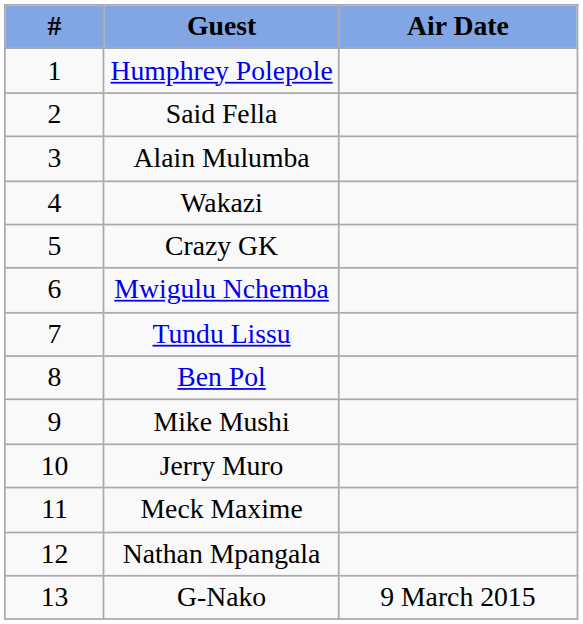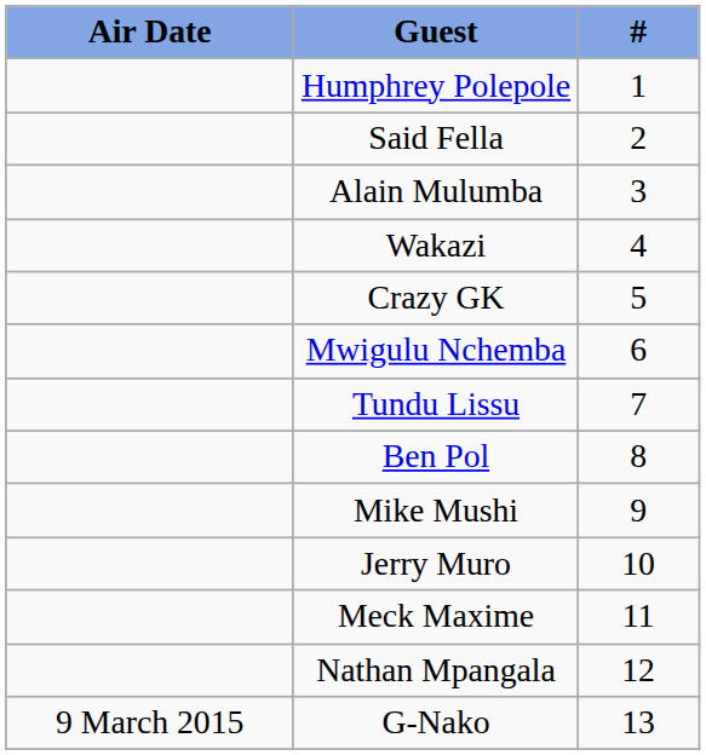columns swapped: # <-> Air Date
